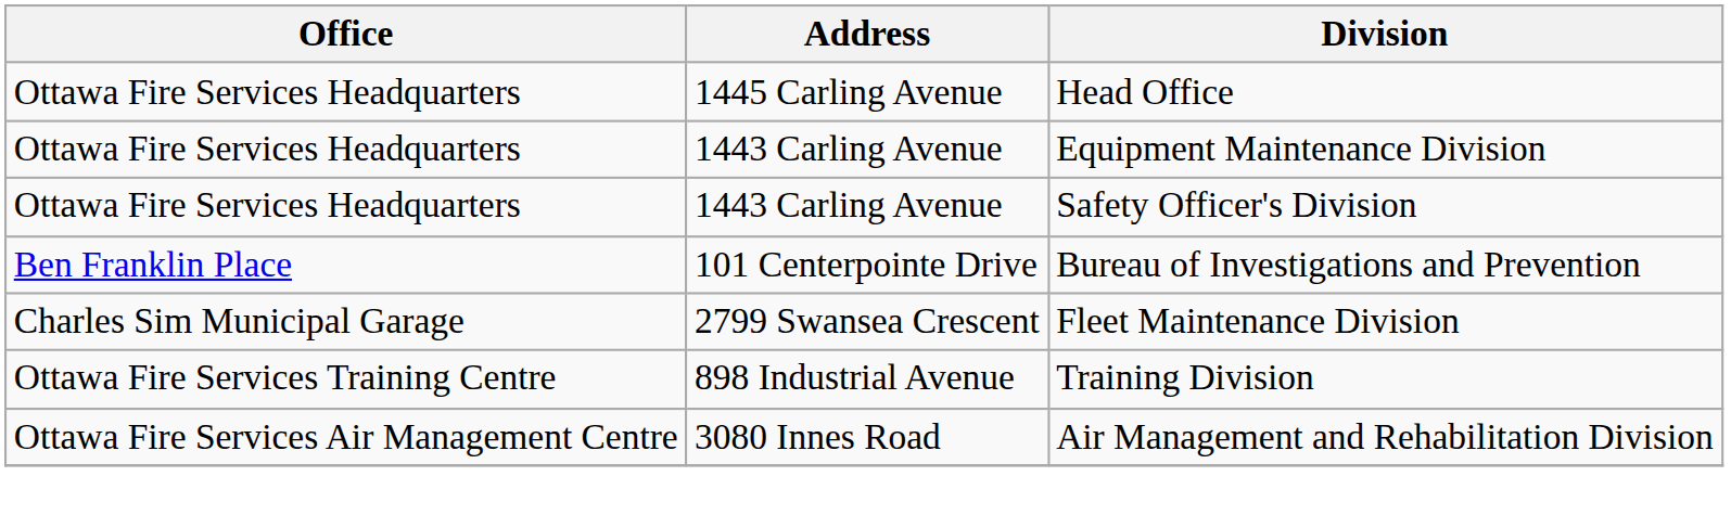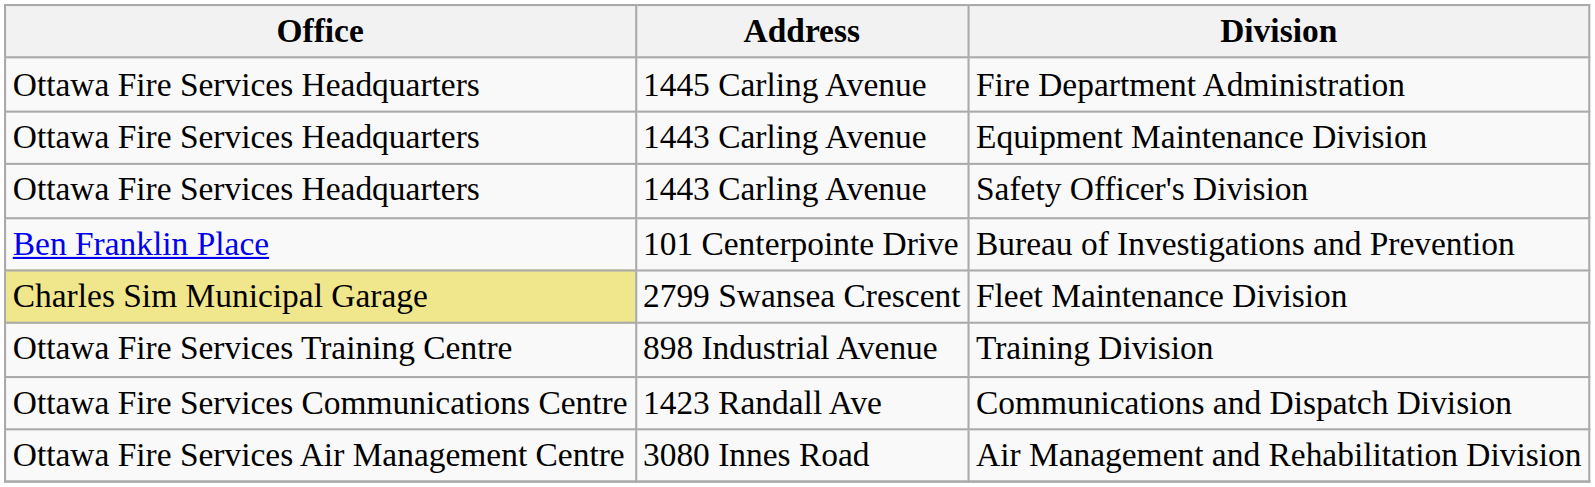- row: Ottawa Fire Services Headquarters | 1445 Carling Avenue | Head Office
+ row: Ottawa Fire Services Headquarters | 1445 Carling Avenue | Fire Department Administration
Fleet Maintenance Division | Office: no background -> khaki background
+ row: Ottawa Fire Services Communications Centre | 1423 Randall Ave | Communications and Dispatch Division
